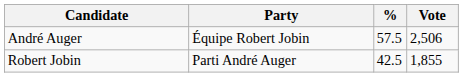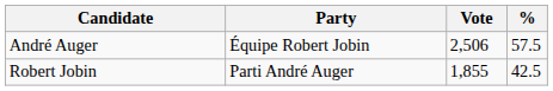columns swapped: Vote <-> %
